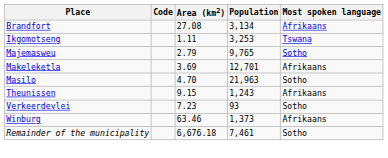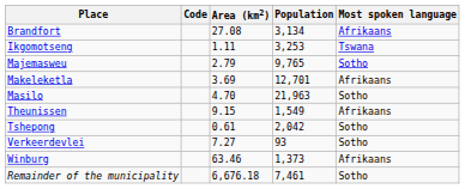Theunissen | Population: 1,243 -> 1,549
+ row: Tshepong | 0.61 | 2,042 | Sotho
Verkeerdevlei | Area (km2): 7.23 -> 7.27
